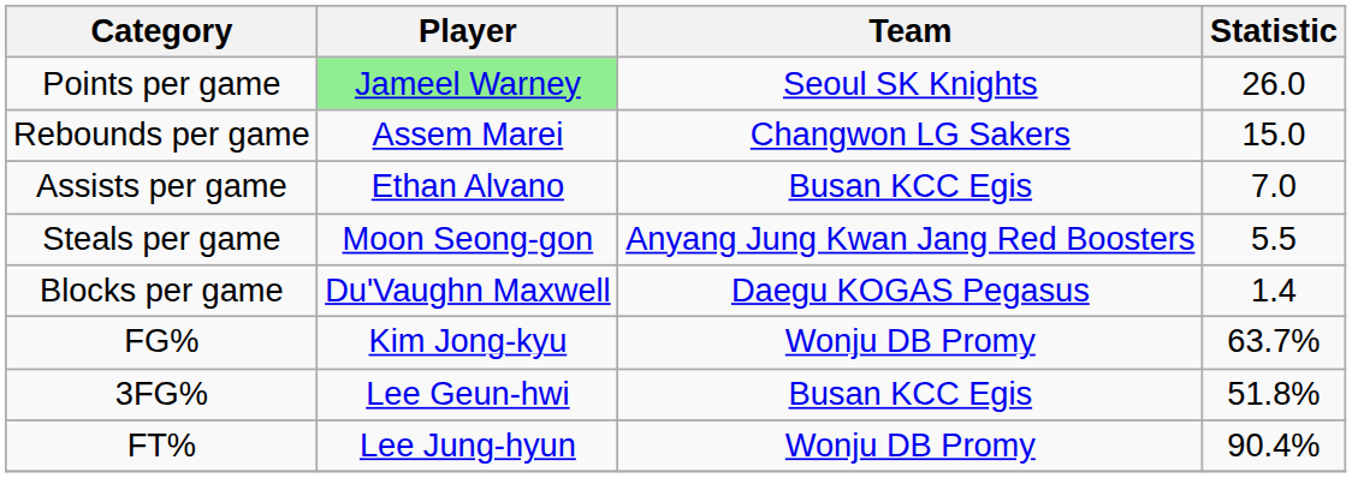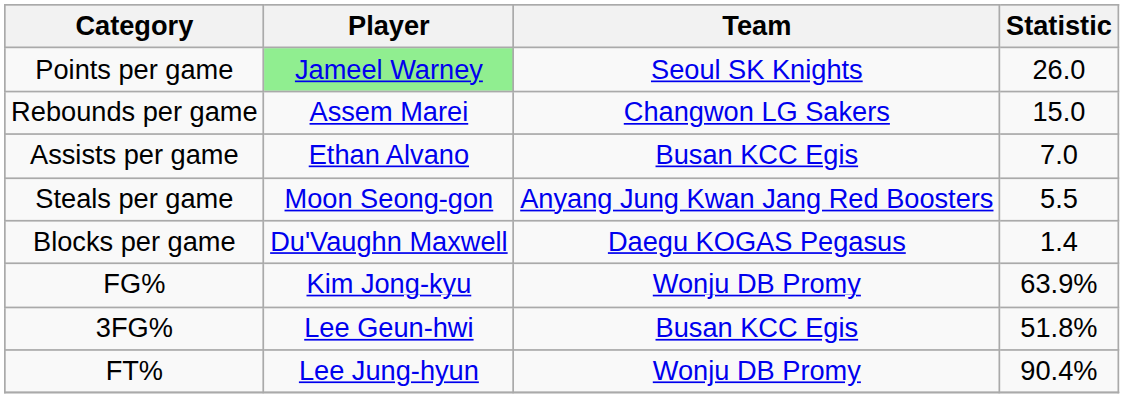FG% | Statistic: 63.7% -> 63.9%
